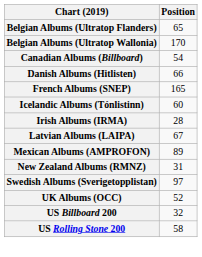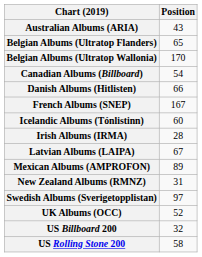+ row: Australian Albums (ARIA) | 43
French Albums (SNEP) | Position: 165 -> 167
